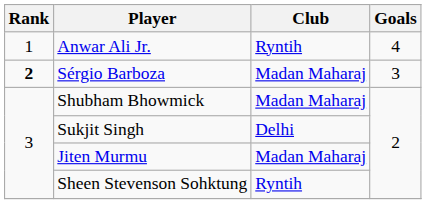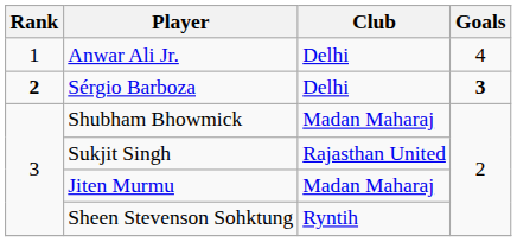Anwar Ali Jr. | Club: Ryntih -> Delhi
Sérgio Barboza | Club: Madan Maharaj -> Delhi
Sérgio Barboza | Goals: normal -> bold
Sukjit Singh | Club: Delhi -> Rajasthan United
